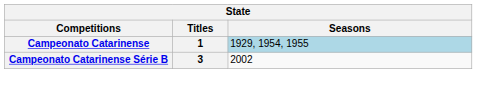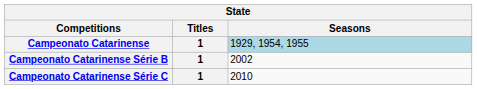Campeonato Catarinense Série B | Titles: 3 -> 1
+ row: Campeonato Catarinense Série C | 1 | 2010
